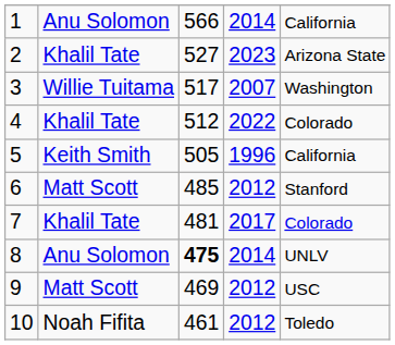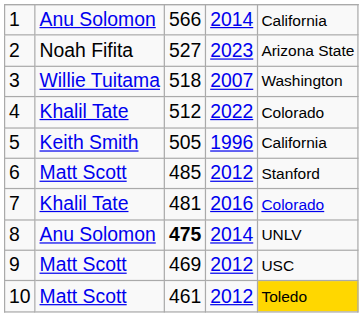2 | column 2: Khalil Tate -> Noah Fifita
3 | column 3: 517 -> 518
7 | column 4: 2017 -> 2016
10 | column 2: Noah Fifita -> Matt Scott
10 | column 5: no background -> gold background
